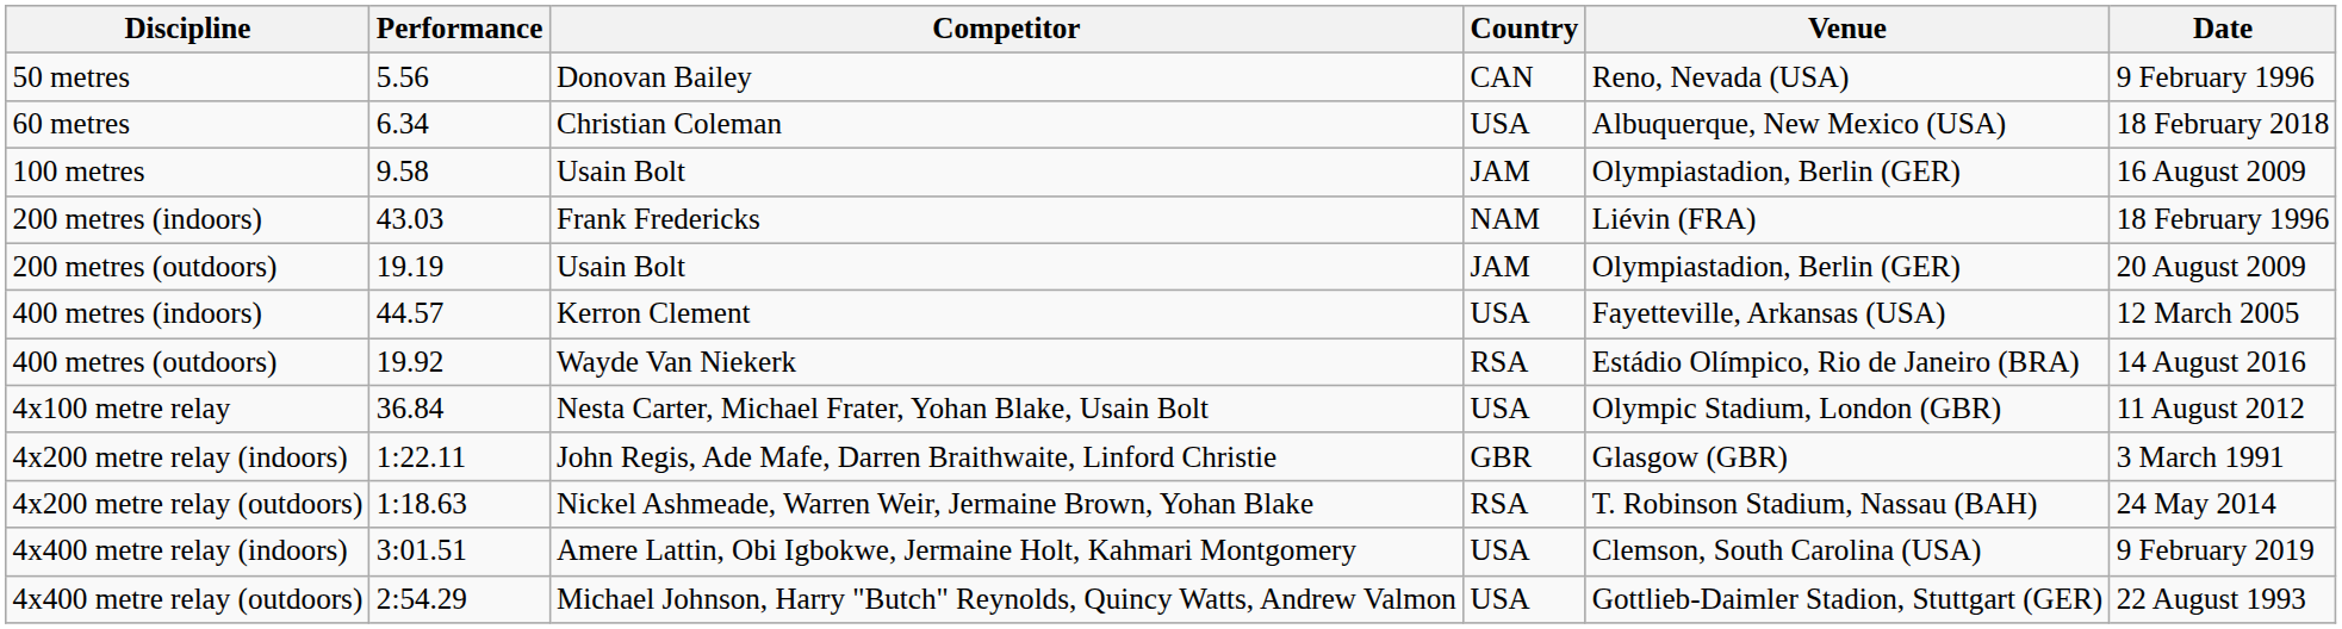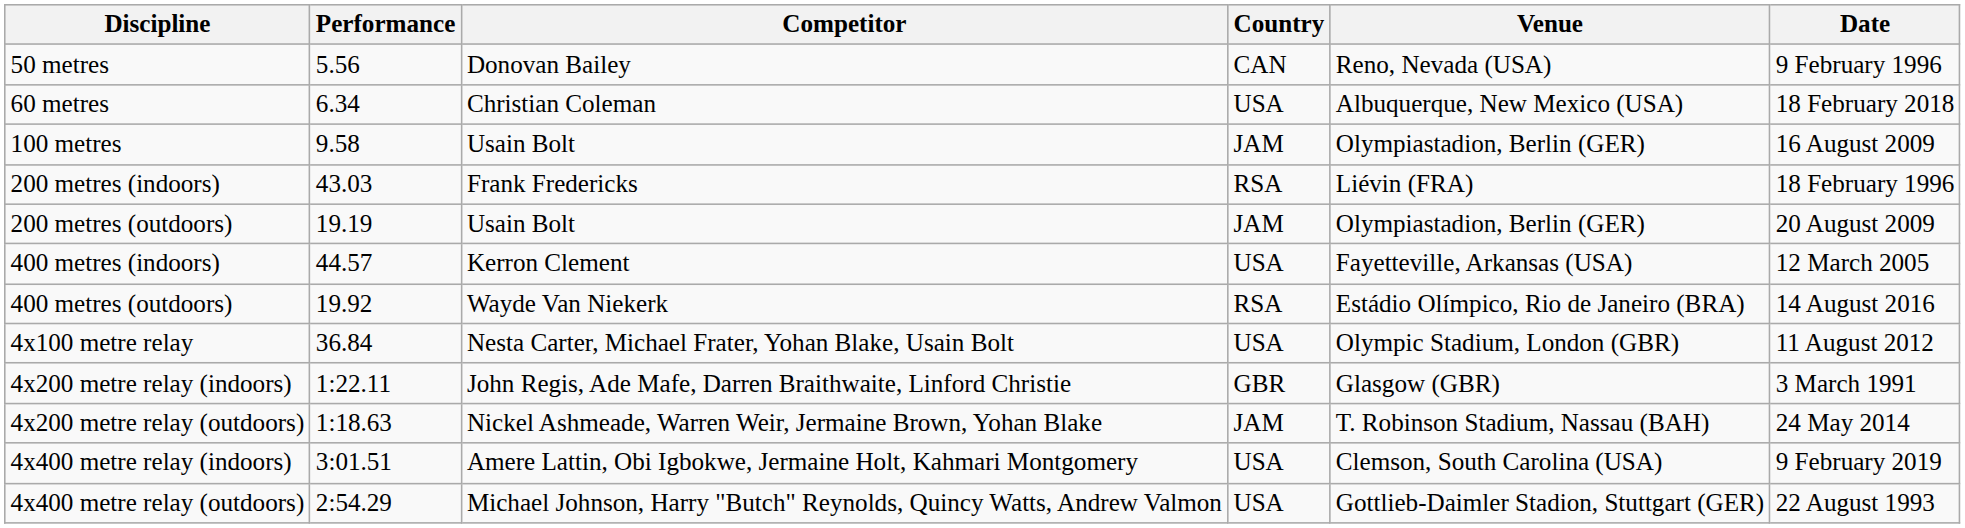200 metres (indoors) | Country: NAM -> RSA
4x200 metre relay (outdoors) | Country: RSA -> JAM
